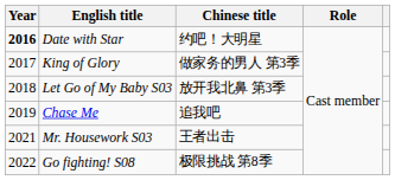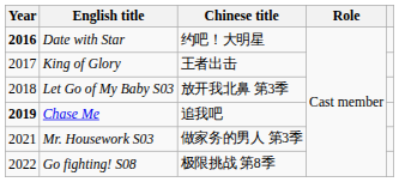King of Glory | Chinese title: 做家务的男人 第3季 -> 王者出击
Chase Me | Year: normal -> bold
Mr. Housework S03 | Chinese title: 王者出击 -> 做家务的男人 第3季
